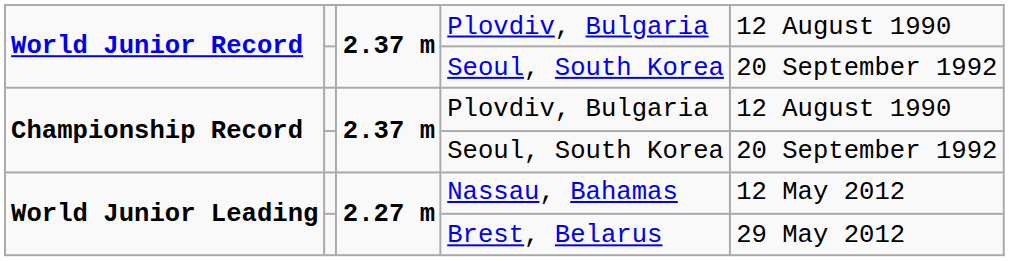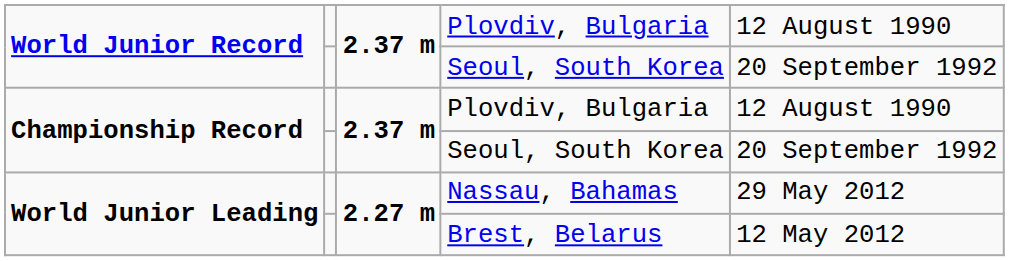Nassau, Bahamas | column 5: 12 May 2012 -> 29 May 2012
Brest, Belarus | column 5: 29 May 2012 -> 12 May 2012
